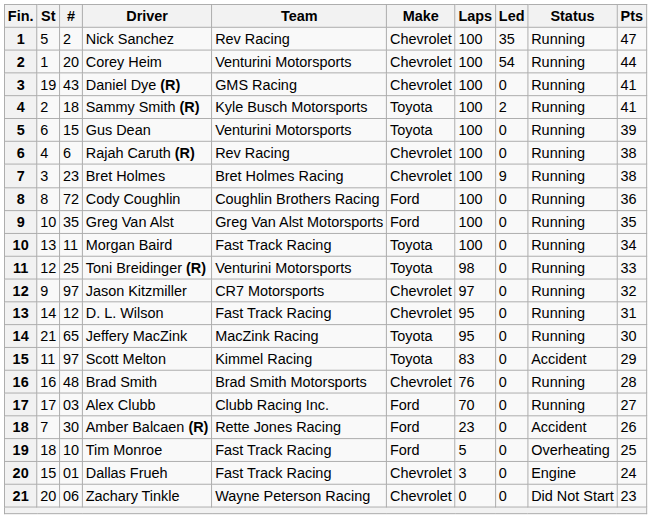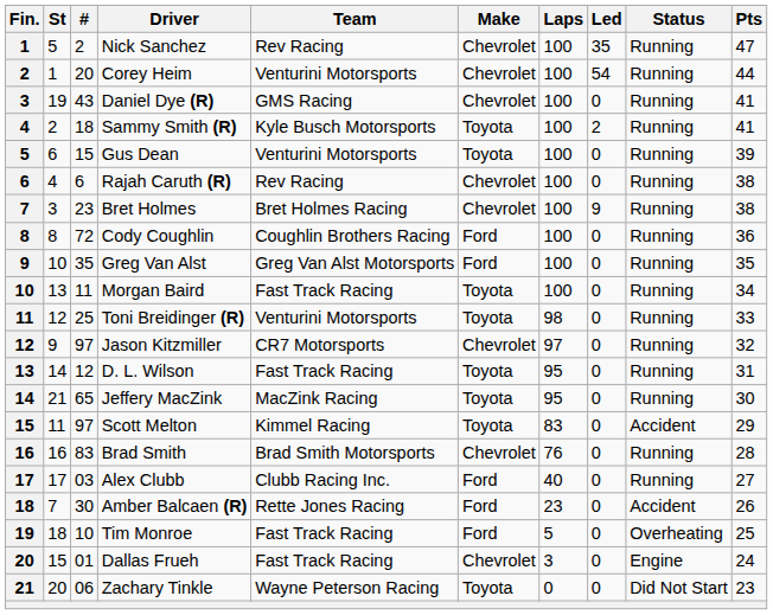D. L. Wilson | Make: Chevrolet -> Toyota
Brad Smith | #: 48 -> 83
Alex Clubb | Laps: 70 -> 40
Zachary Tinkle | Make: Chevrolet -> Toyota
